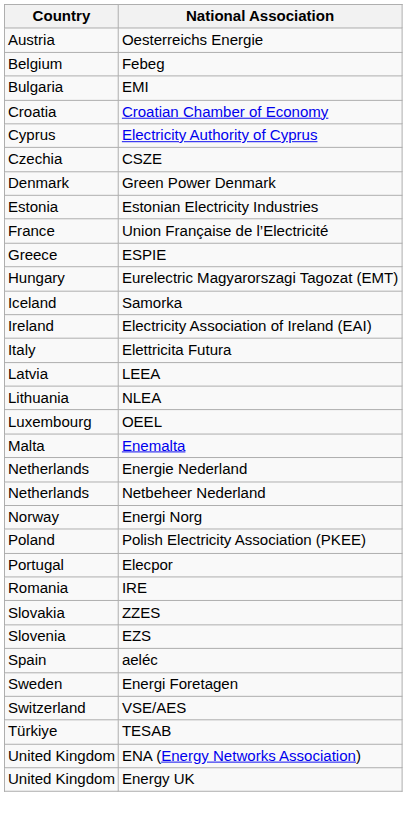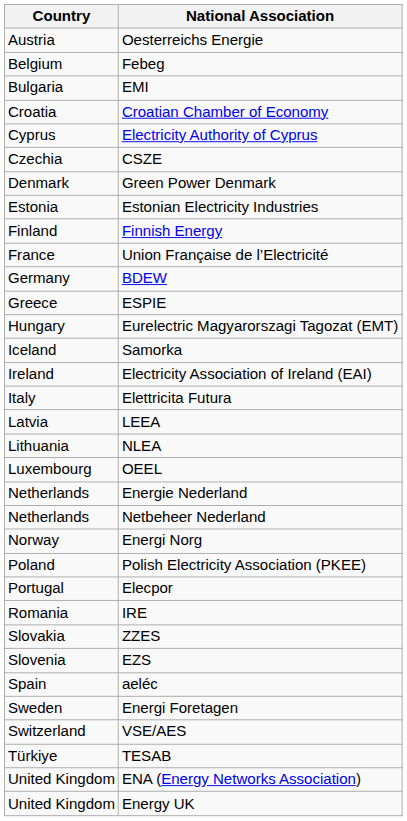+ row: Finland | Finnish Energy
+ row: Germany | BDEW
- row: Malta | Enemalta
